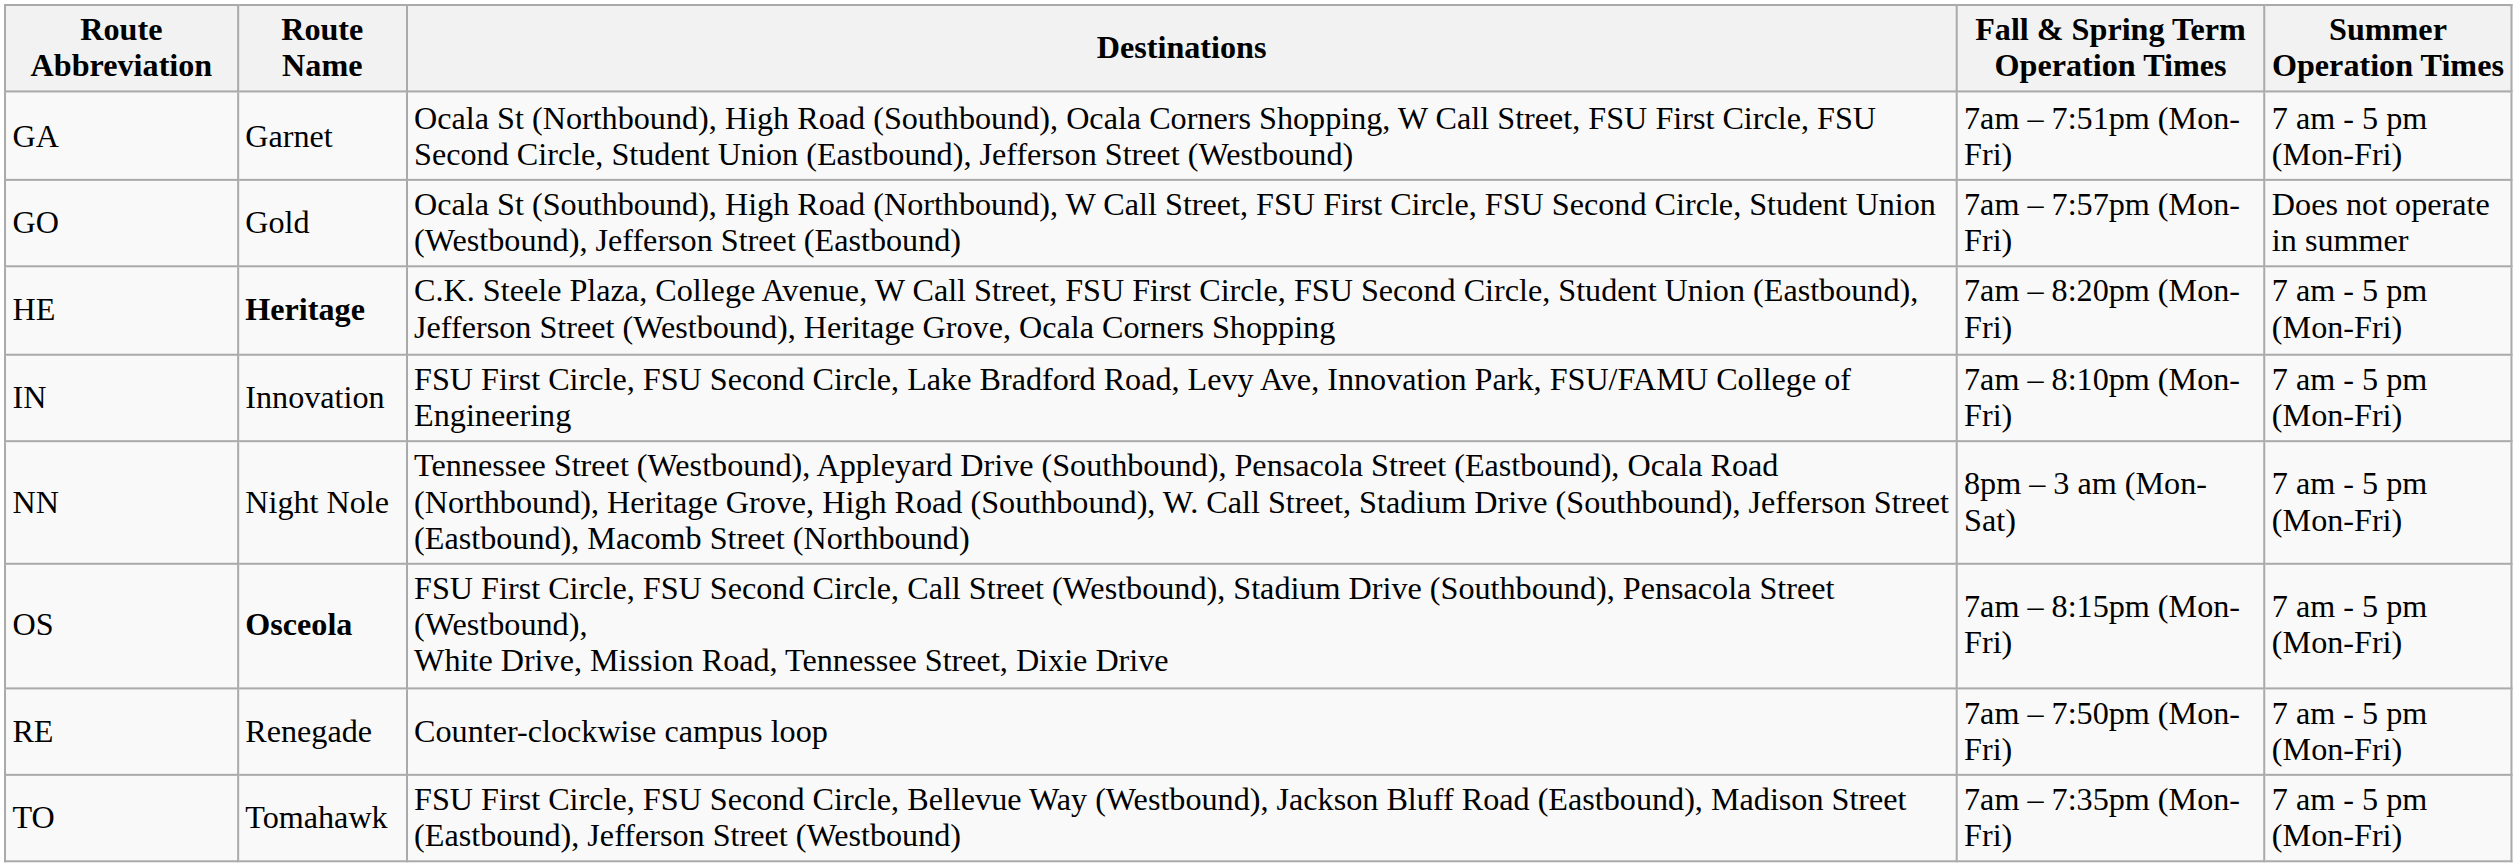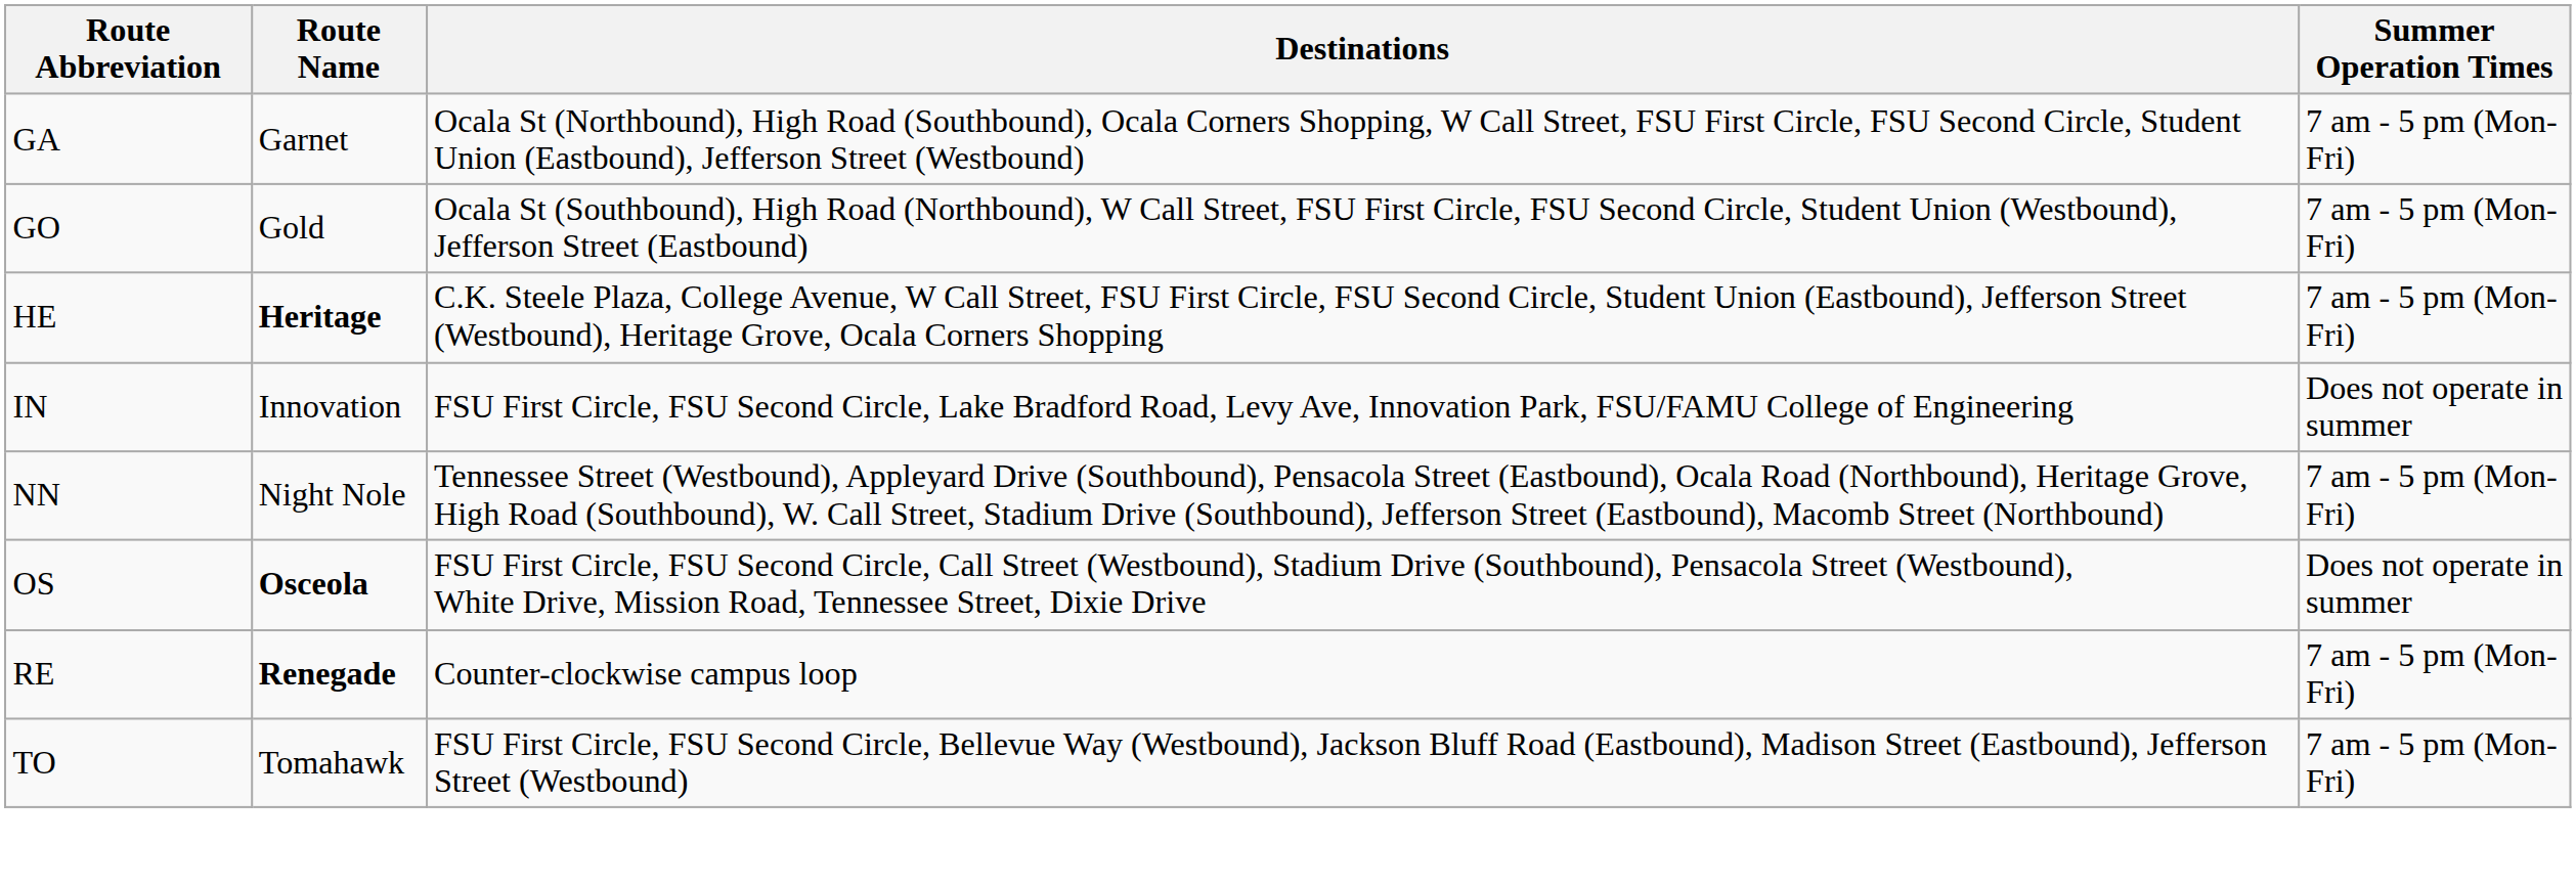- column: Fall & Spring Term Operation Times | 7am – 7:51pm (Mon-Fri) | 7am – 7:57pm (Mon-Fri) | 7am – 8:20pm (Mon-Fri) | 7am – 8:10pm (Mon-Fri) | 8pm – 3 am (Mon-Sat) | 7am – 8:15pm (Mon-Fri) | 7am – 7:50pm (Mon-Fri) | 7am – 7:35pm (Mon-Fri)
GO | Summer Operation Times: Does not operate in summer -> 7 am - 5 pm (Mon-Fri)
IN | Summer Operation Times: 7 am - 5 pm (Mon-Fri) -> Does not operate in summer
OS | Summer Operation Times: 7 am - 5 pm (Mon-Fri) -> Does not operate in summer
RE | Route Name: normal -> bold
